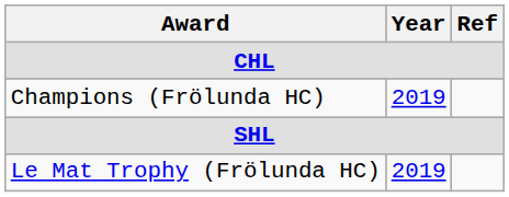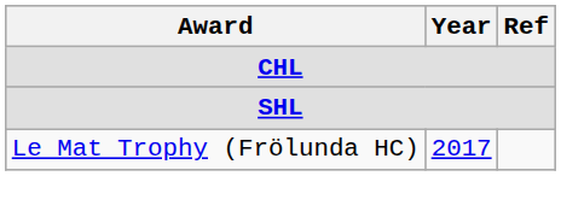- row: Champions (Frölunda HC) | 2019
Le Mat Trophy (Frölunda HC) | Year: 2019 -> 2017
